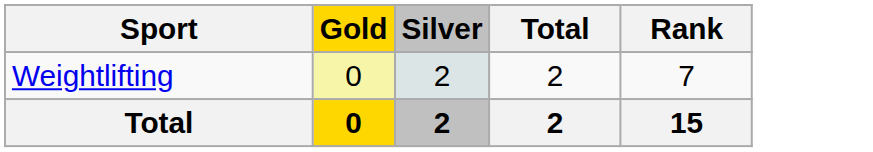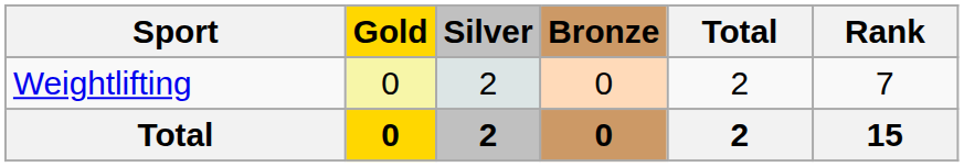+ column: Bronze | 0 | 0
